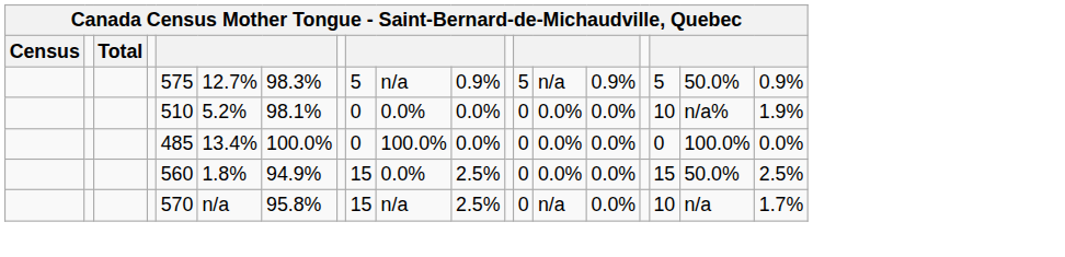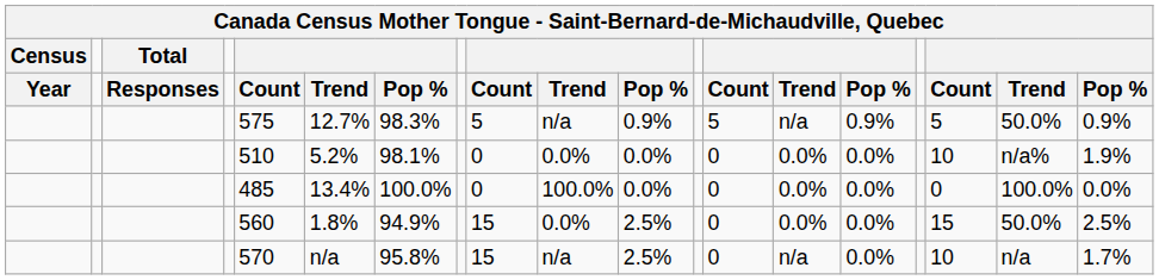+ row: Year | Responses | Count | Trend | Pop % | Count | Trend | Pop % | Count | Trend | Pop % | Count | Trend | Pop %
